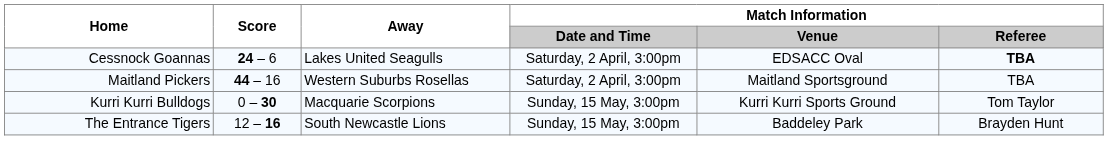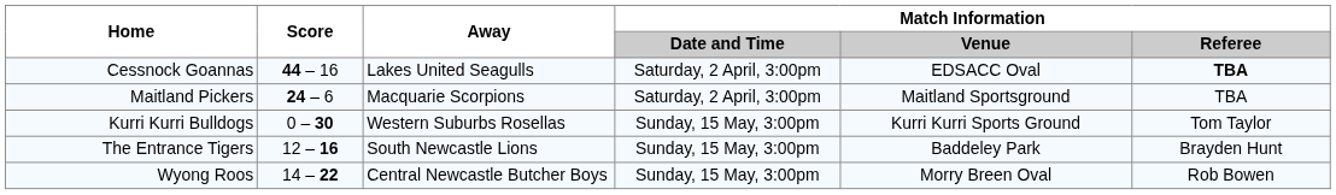Cessnock Goannas | Score: 24 – 6 -> 44 – 16
Maitland Pickers | Score: 44 – 16 -> 24 – 6
Maitland Pickers | Away: Western Suburbs Rosellas -> Macquarie Scorpions
Kurri Kurri Bulldogs | Away: Macquarie Scorpions -> Western Suburbs Rosellas
+ row: Wyong Roos | 14 – 22 | Central Newcastle Butcher Boys | Sunday, 15 May, 3:00pm | Morry Breen Oval | Rob Bowen
